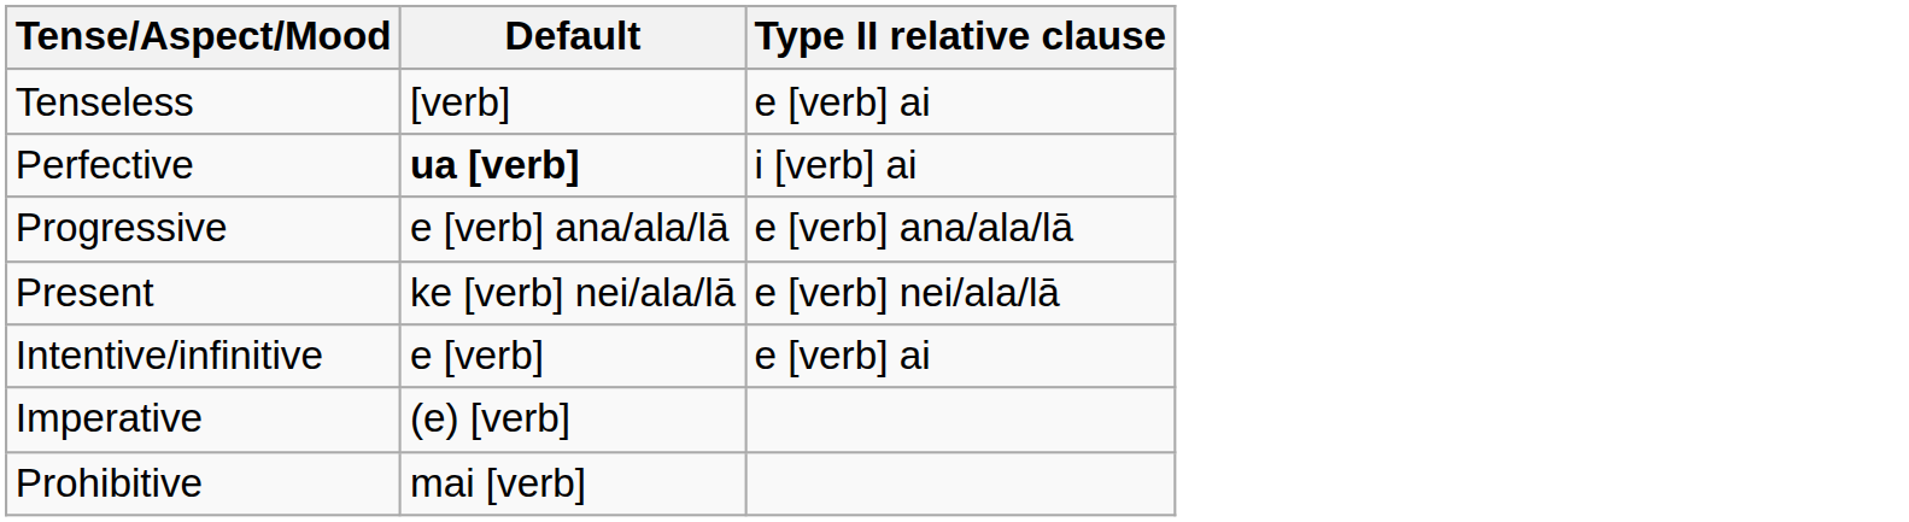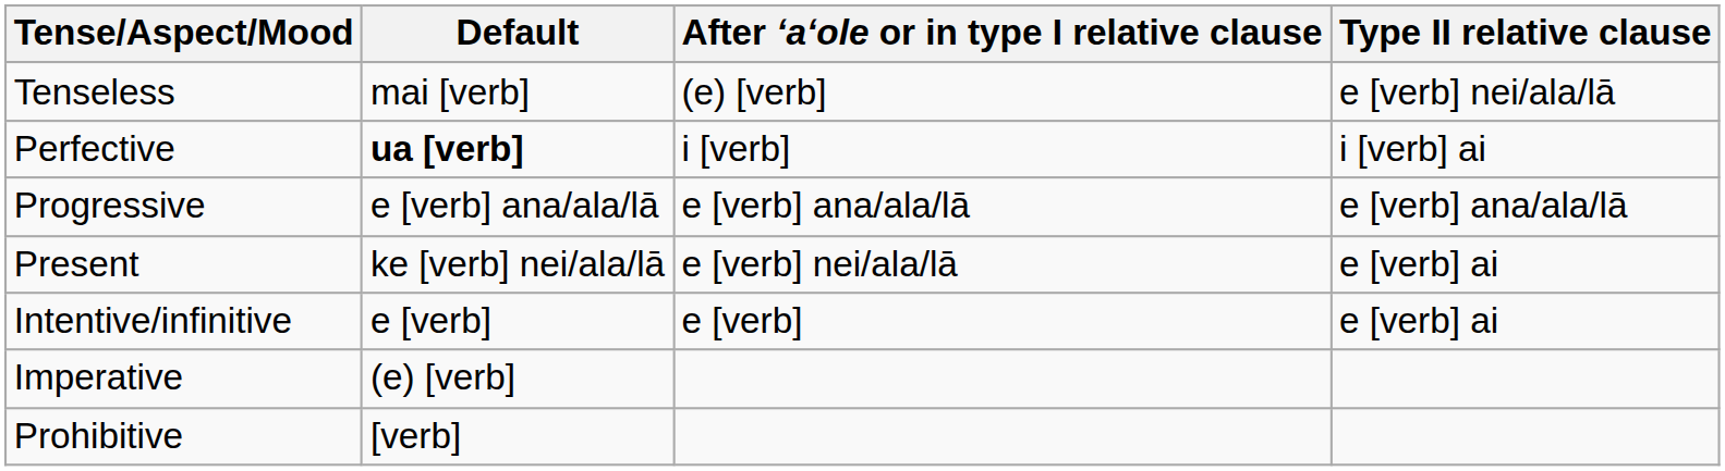+ column: After ʻaʻole or in type I relative clause | (e) [verb] | i [verb] | e [verb] ana/ala/lā | e [verb] nei/ala/lā | e [verb]
Tenseless | Default: [verb] -> mai [verb]
Tenseless | Type II relative clause: e [verb] ai -> e [verb] nei/ala/lā
Present | Type II relative clause: e [verb] nei/ala/lā -> e [verb] ai
Prohibitive | Default: mai [verb] -> [verb]
